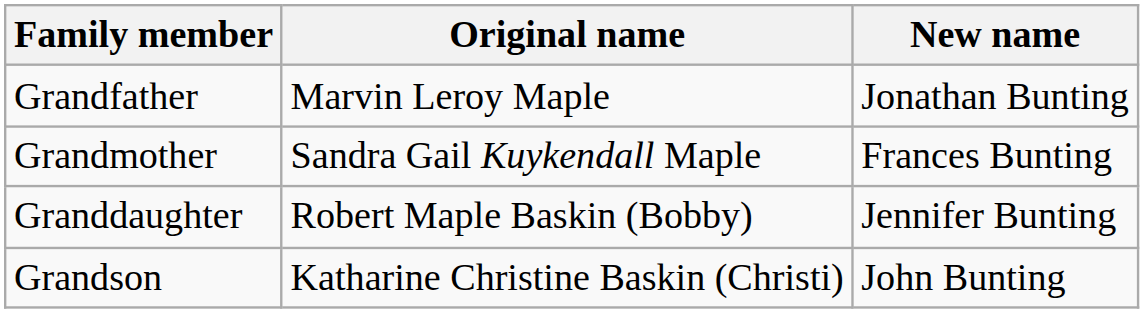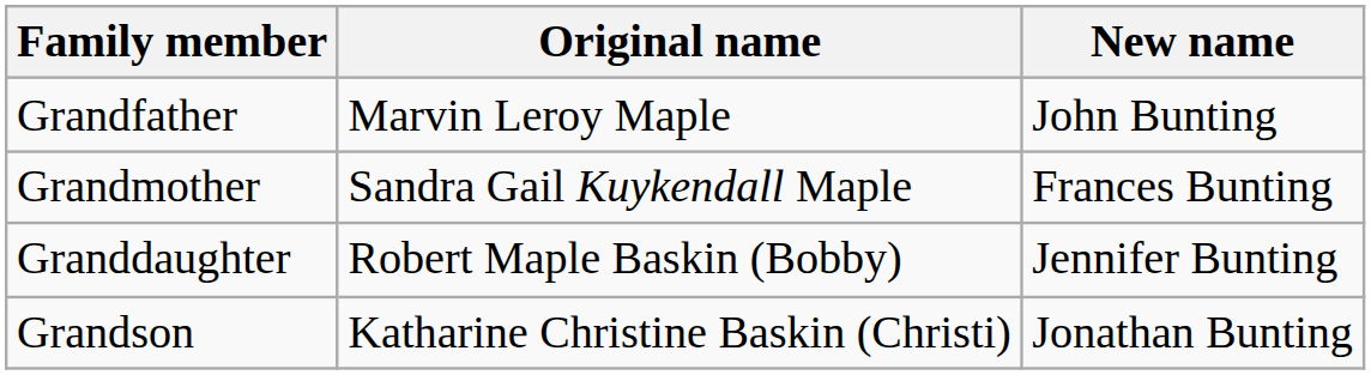Grandfather | New name: Jonathan Bunting -> John Bunting
Grandson | New name: John Bunting -> Jonathan Bunting
